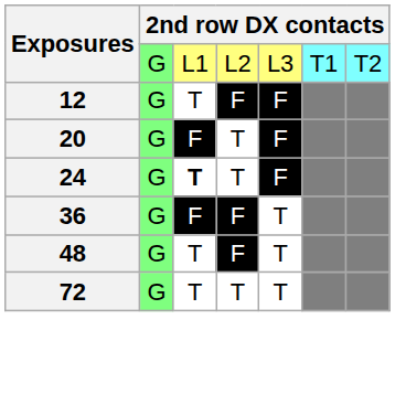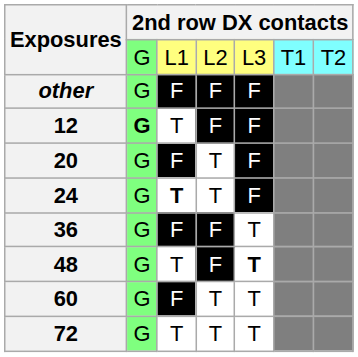+ row: other | G | F | F | F
12 | column 2: normal -> bold
48 | column 5: normal -> bold
+ row: 60 | G | F | T | T
